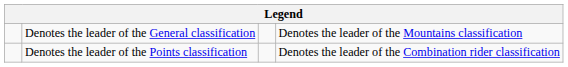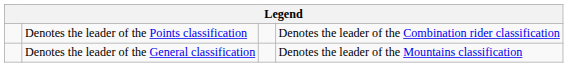rows swapped: Denotes the leader of the General classification <-> Denotes the leader of the Points classification
